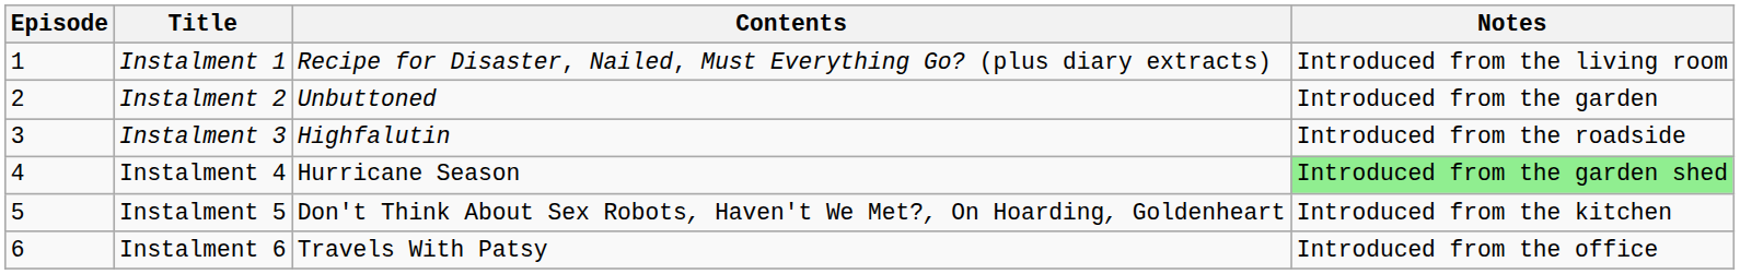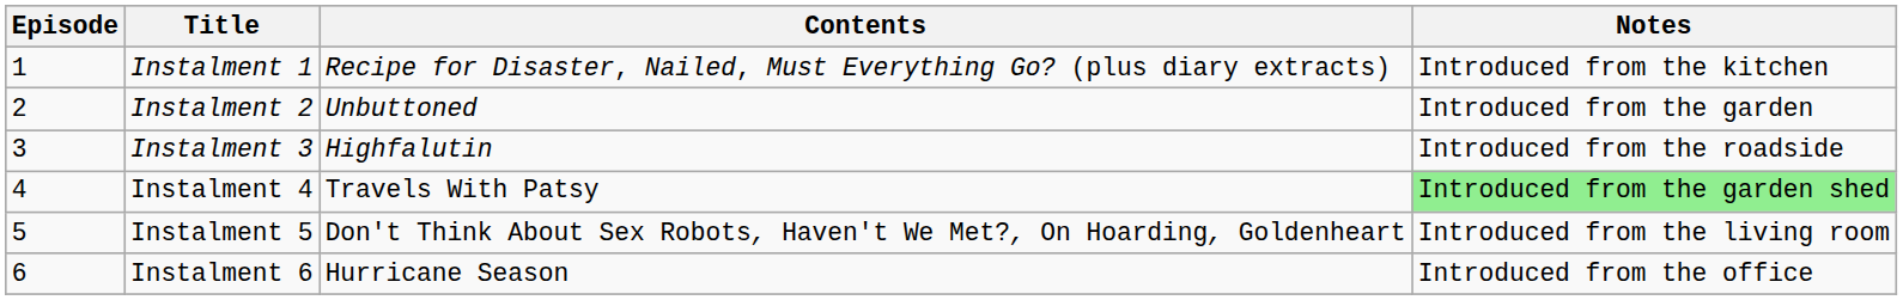Instalment 1 | Notes: Introduced from the living room -> Introduced from the kitchen
Instalment 4 | Contents: Hurricane Season -> Travels With Patsy
Instalment 5 | Notes: Introduced from the kitchen -> Introduced from the living room
Instalment 6 | Contents: Travels With Patsy -> Hurricane Season
